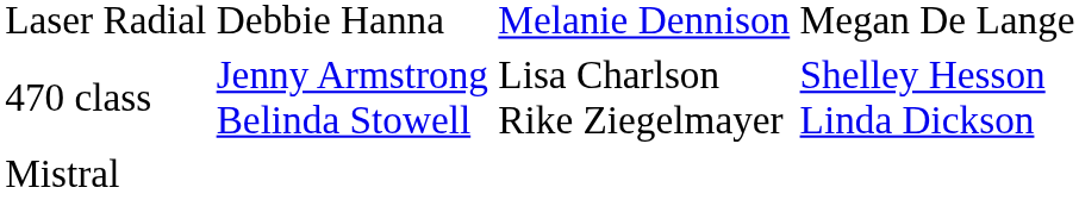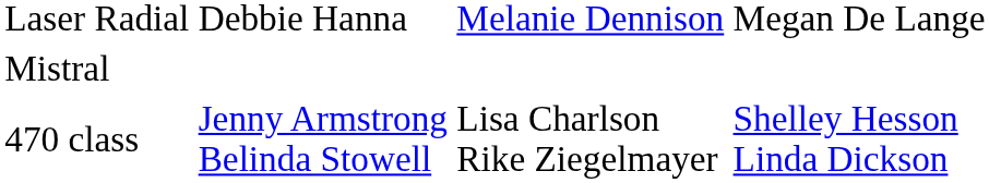rows swapped: 470 class <-> Mistral
